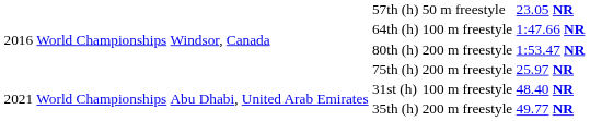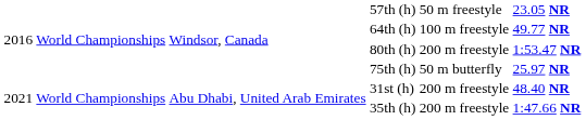64th (h) | column 6: 1:47.66 NR -> 49.77 NR
75th (h) | column 5: 200 m freestyle -> 50 m butterfly
31st (h) | column 5: 100 m freestyle -> 200 m freestyle
35th (h) | column 6: 49.77 NR -> 1:47.66 NR
